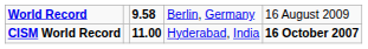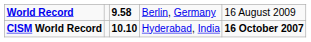CISM World Record | column 3: 11.00 -> 10.10
